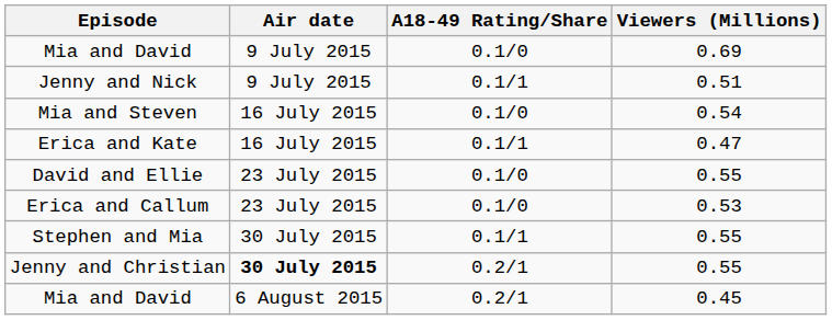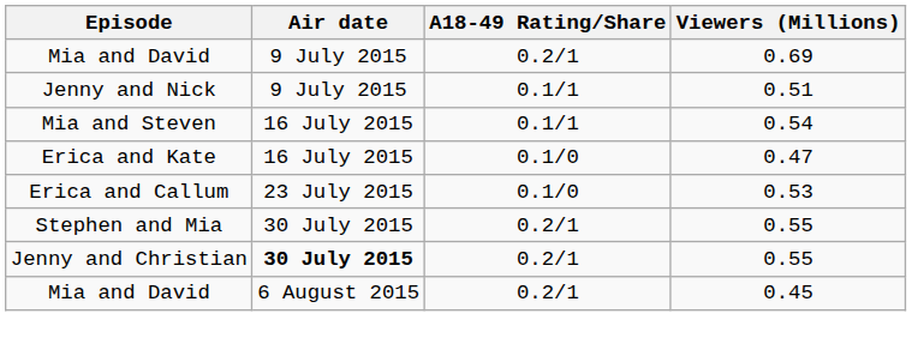Mia and David / 0.69 | A18-49 Rating/Share: 0.1/0 -> 0.2/1
Mia and Steven | A18-49 Rating/Share: 0.1/0 -> 0.1/1
Erica and Kate | A18-49 Rating/Share: 0.1/1 -> 0.1/0
- row: David and Ellie | 23 July 2015 | 0.1/0 | 0.55
Stephen and Mia | A18-49 Rating/Share: 0.1/1 -> 0.2/1
